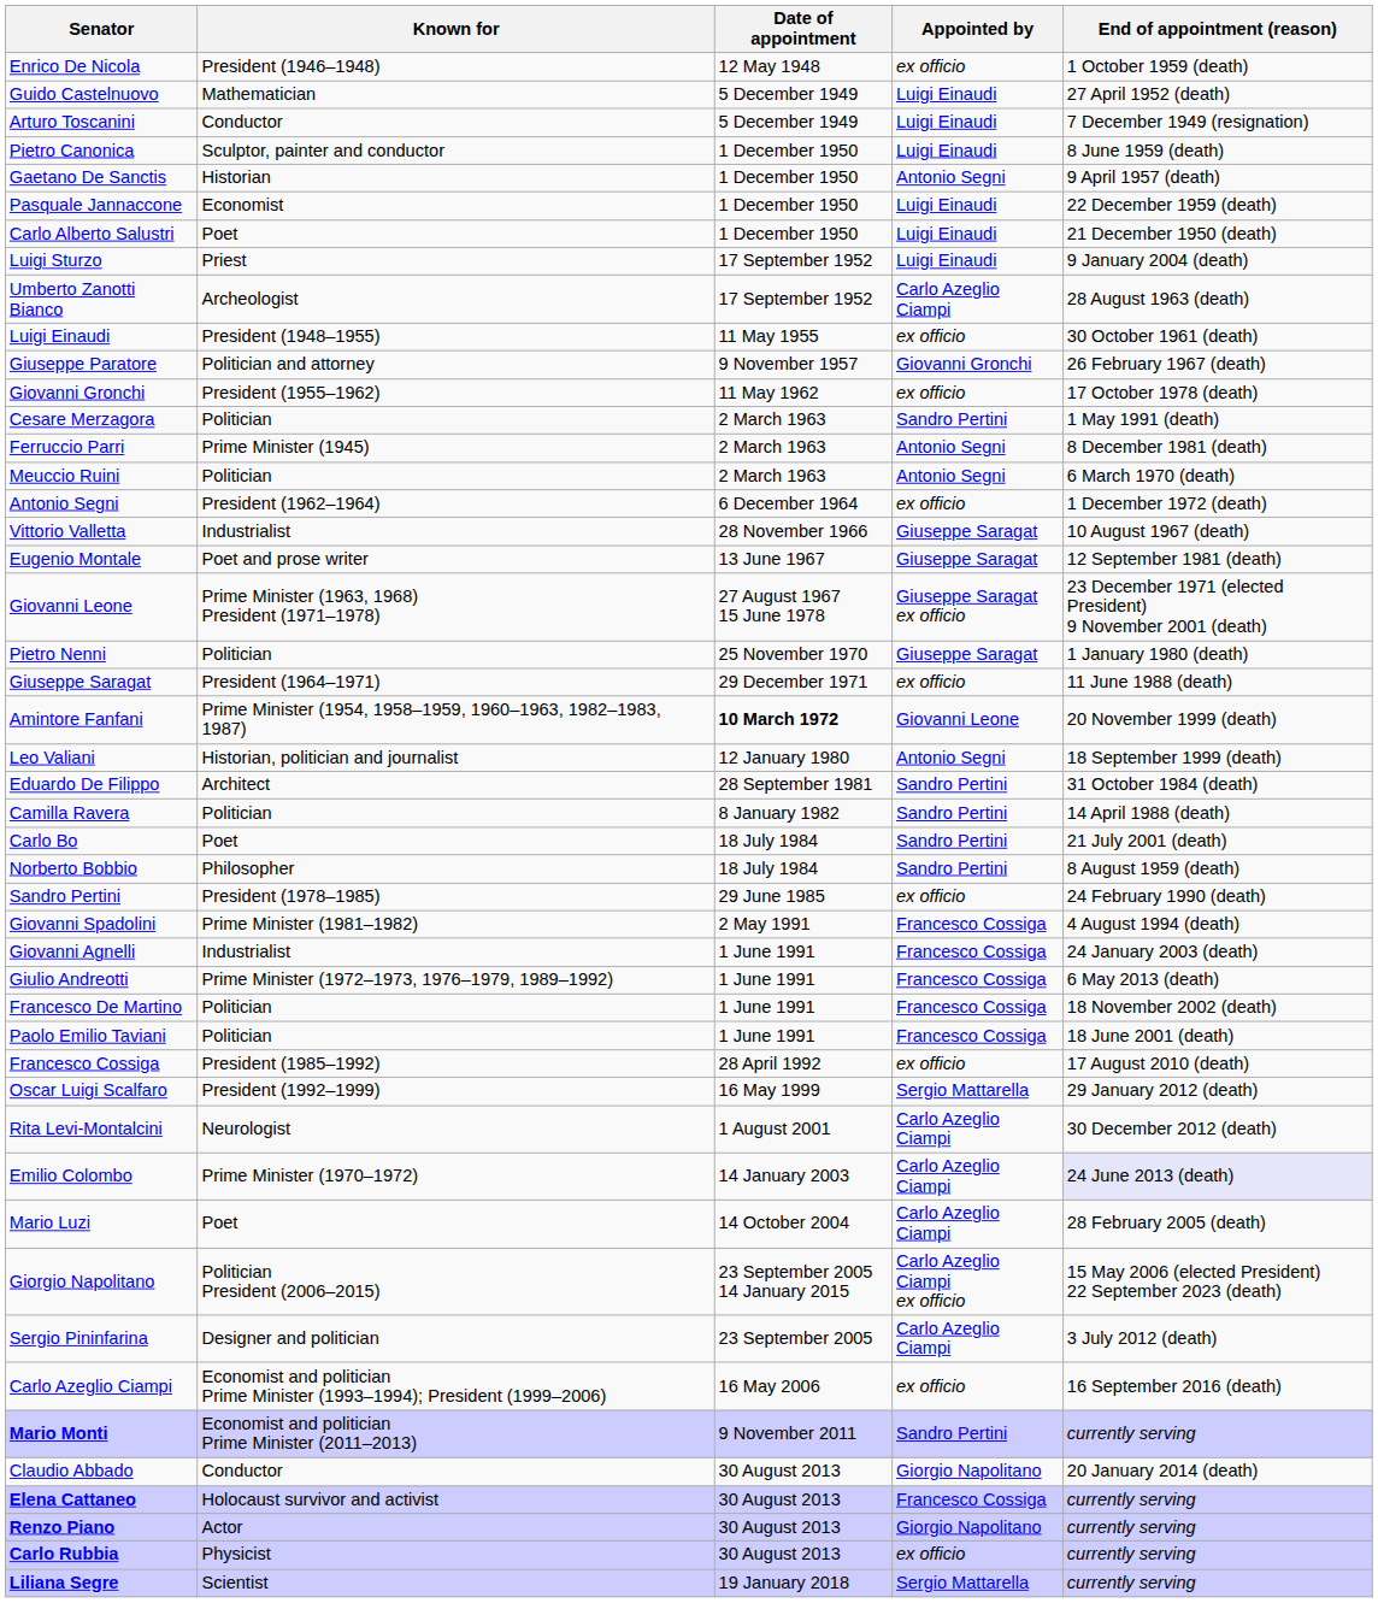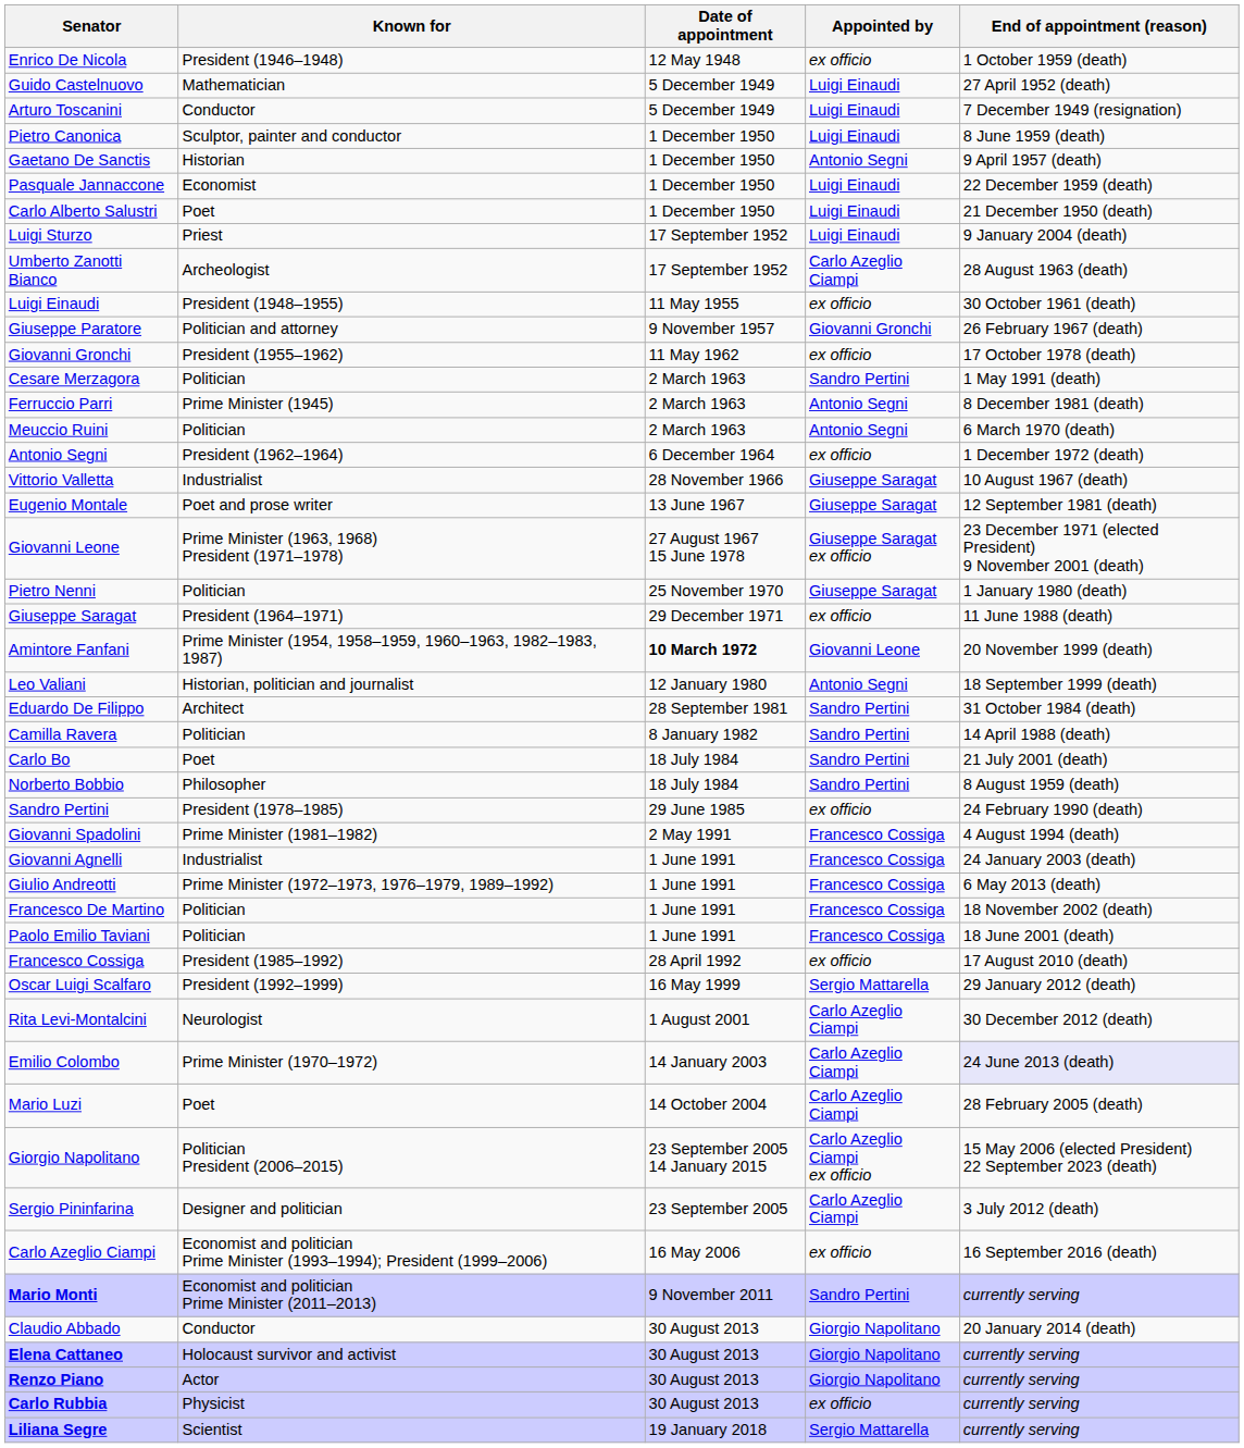Elena Cattaneo | Appointed by: Francesco Cossiga -> Giorgio Napolitano
